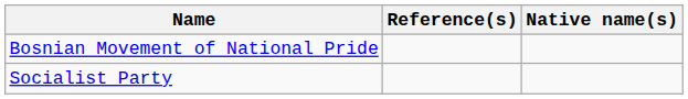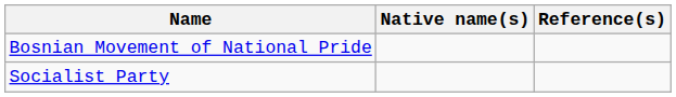columns swapped: Native name(s) <-> Reference(s)
